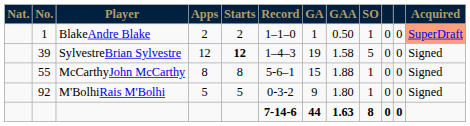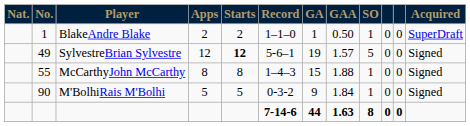BlakeAndre Blake | Acquired: lightsalmon background -> no background
SylvestreBrian Sylvestre | No.: 39 -> 49
SylvestreBrian Sylvestre | Record: 1–4–3 -> 5-6–1
SylvestreBrian Sylvestre | GAA: 1.58 -> 1.57
McCarthyJohn McCarthy | Record: 5-6–1 -> 1–4–3
M'BolhiRais M'Bolhi | No.: 92 -> 90
M'BolhiRais M'Bolhi | GAA: 1.80 -> 1.84
